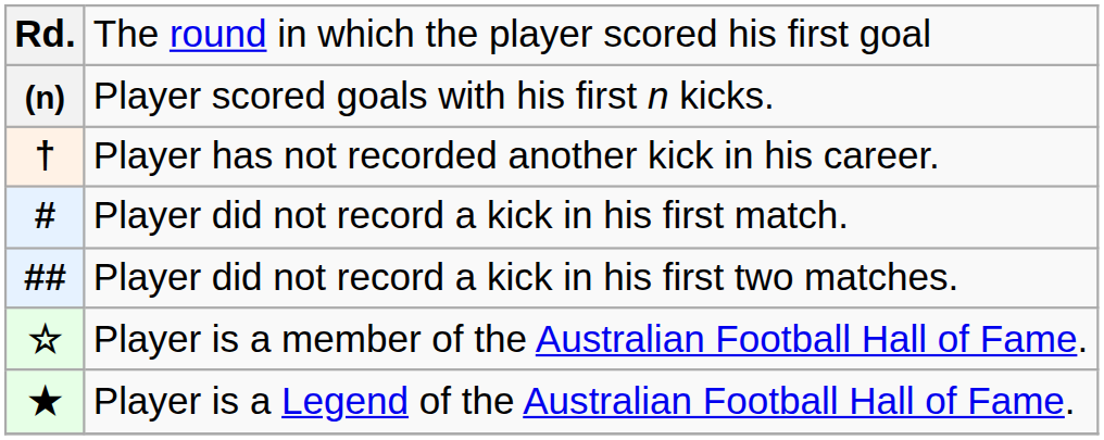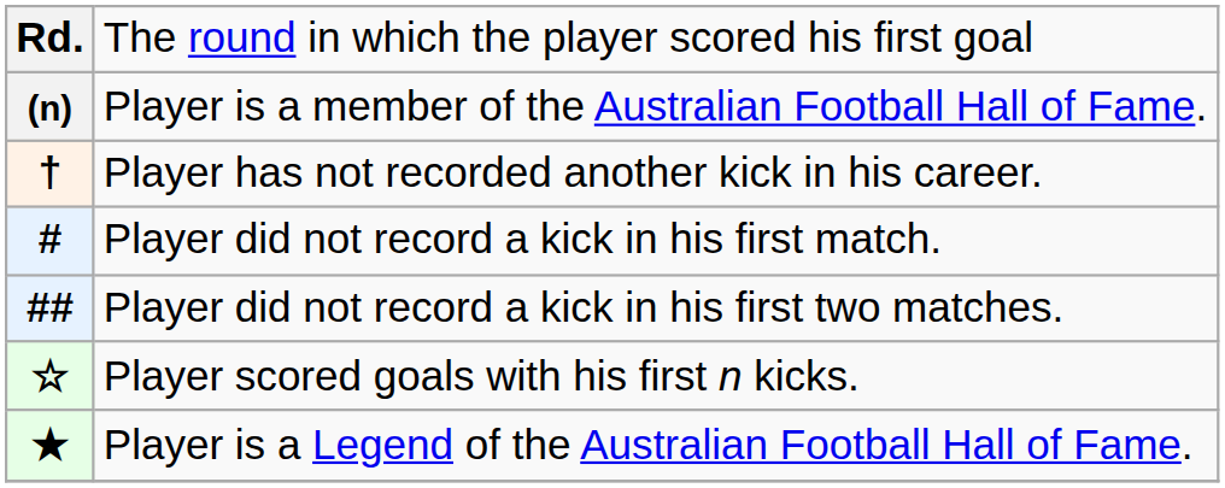(n) | column 2: Player scored goals with his first n kicks. -> Player is a member of the Australian Football Hall of Fame.
☆ | column 2: Player is a member of the Australian Football Hall of Fame. -> Player scored goals with his first n kicks.
